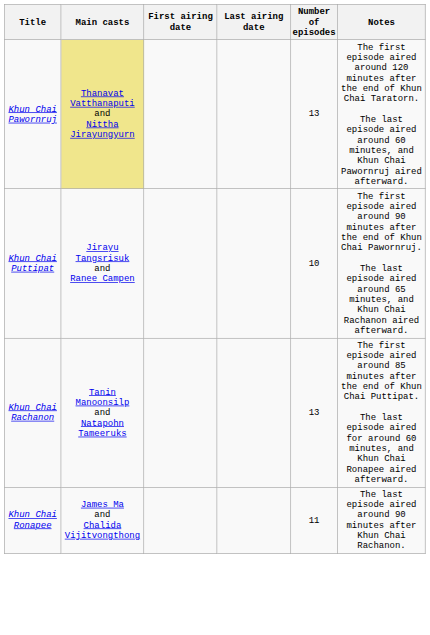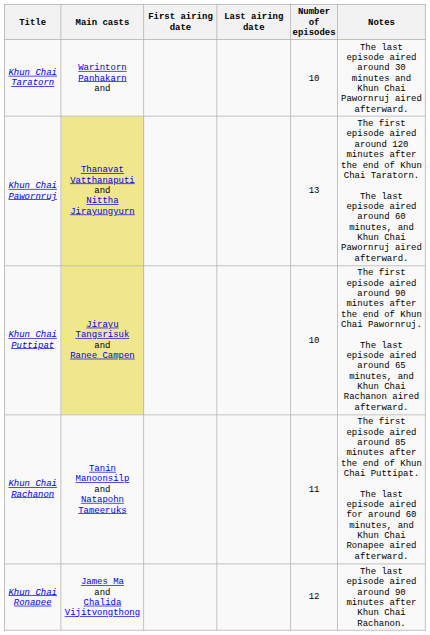+ row: Khun Chai Taratorn | Warintorn Panhakarn and | 10 | The last episode aired around 30 minutes and Khun Chai Pawornruj aired afterward.
Khun Chai Puttipat | Main casts: no background -> khaki background
Khun Chai Rachanon | Number of episodes: 13 -> 11
Khun Chai Ronapee | Number of episodes: 11 -> 12
